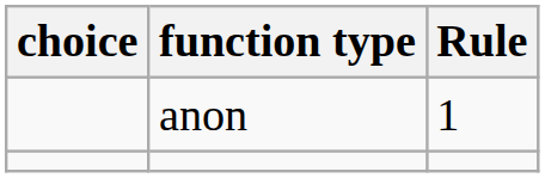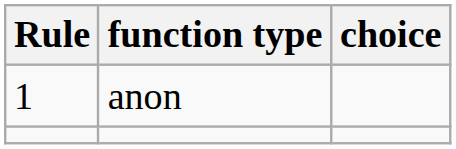columns swapped: Rule <-> choice
